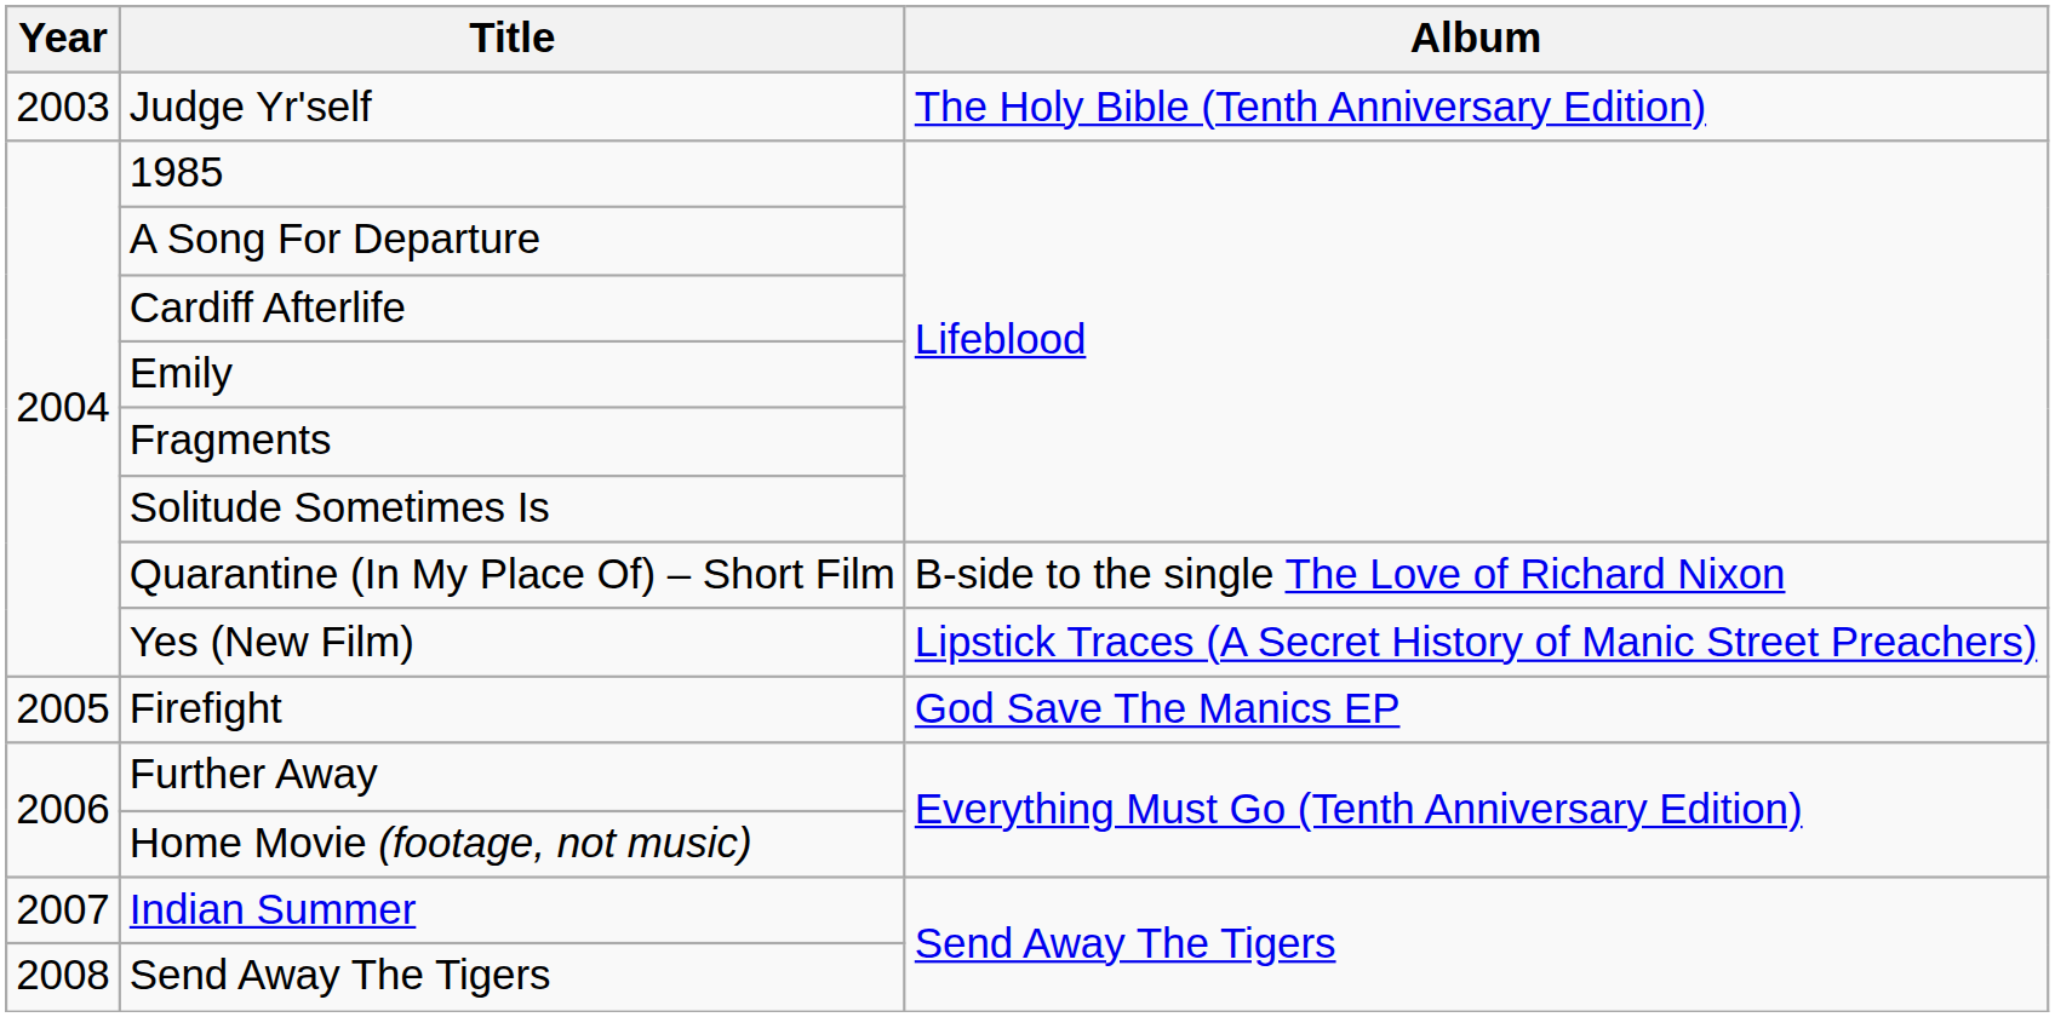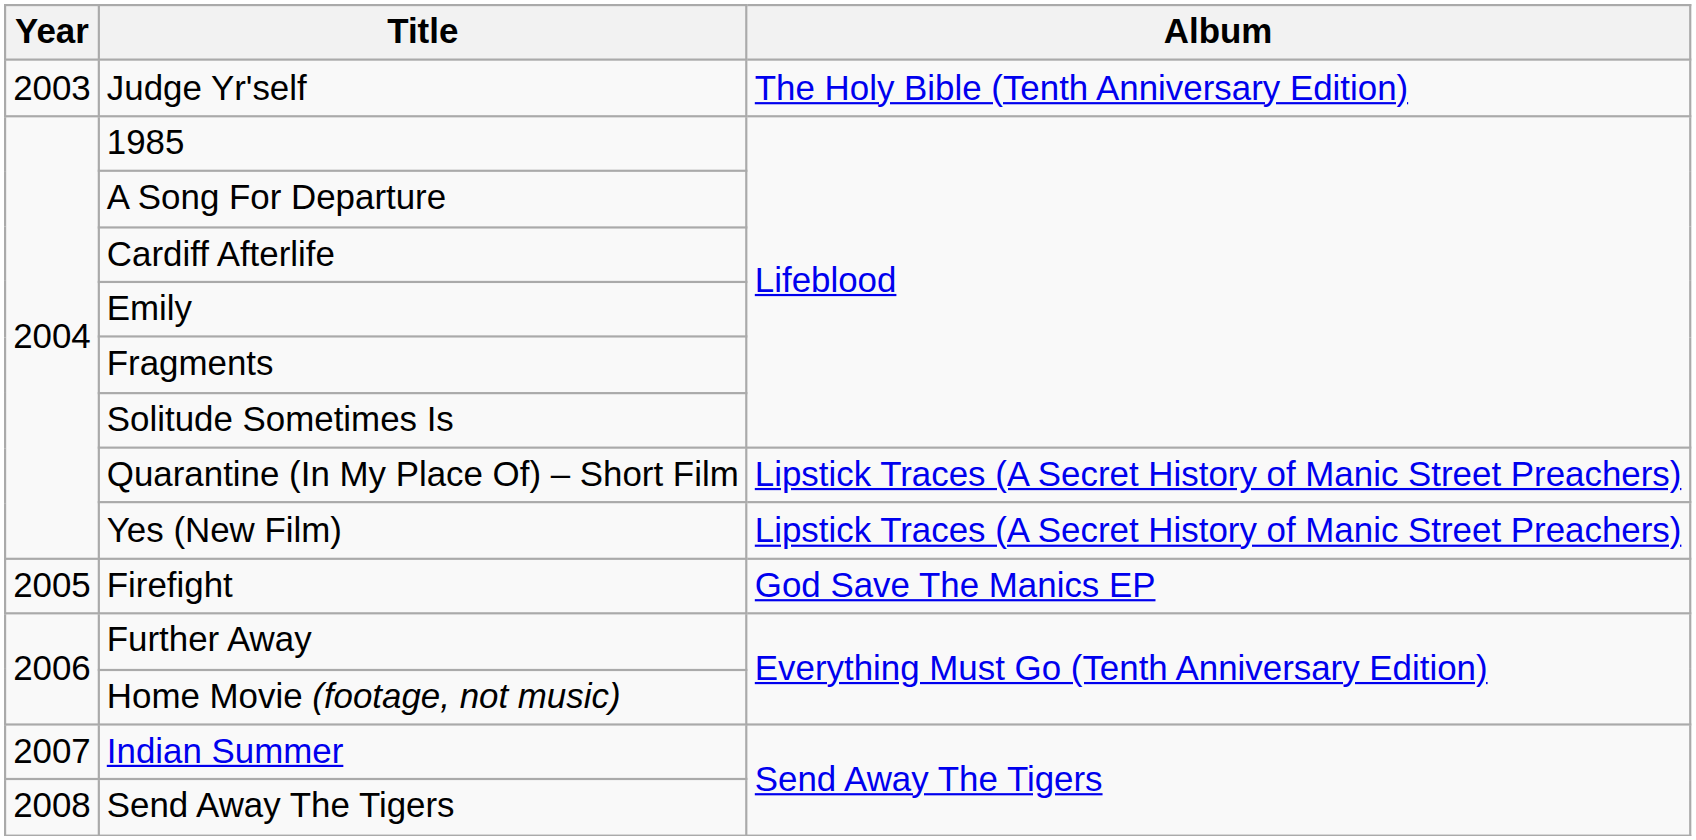Quarantine (In My Place Of) – Short Film | Album: B-side to the single The Love of Richard Nixon -> Lipstick Traces (A Secret History of Manic Street Preachers)
